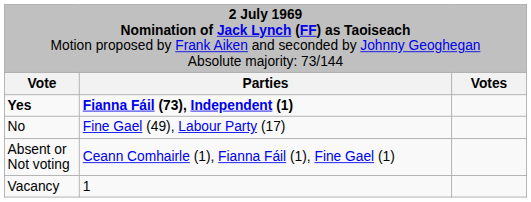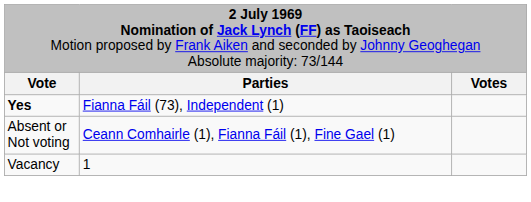Yes | column 2: bold -> normal
- row: No | Fine Gael (49), Labour Party (17)
